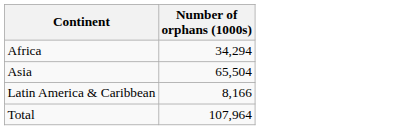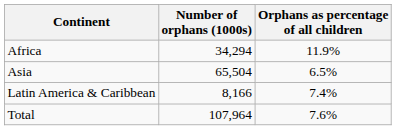+ column: Orphans as percentage of all children | 11.9% | 6.5% | 7.4% | 7.6%
